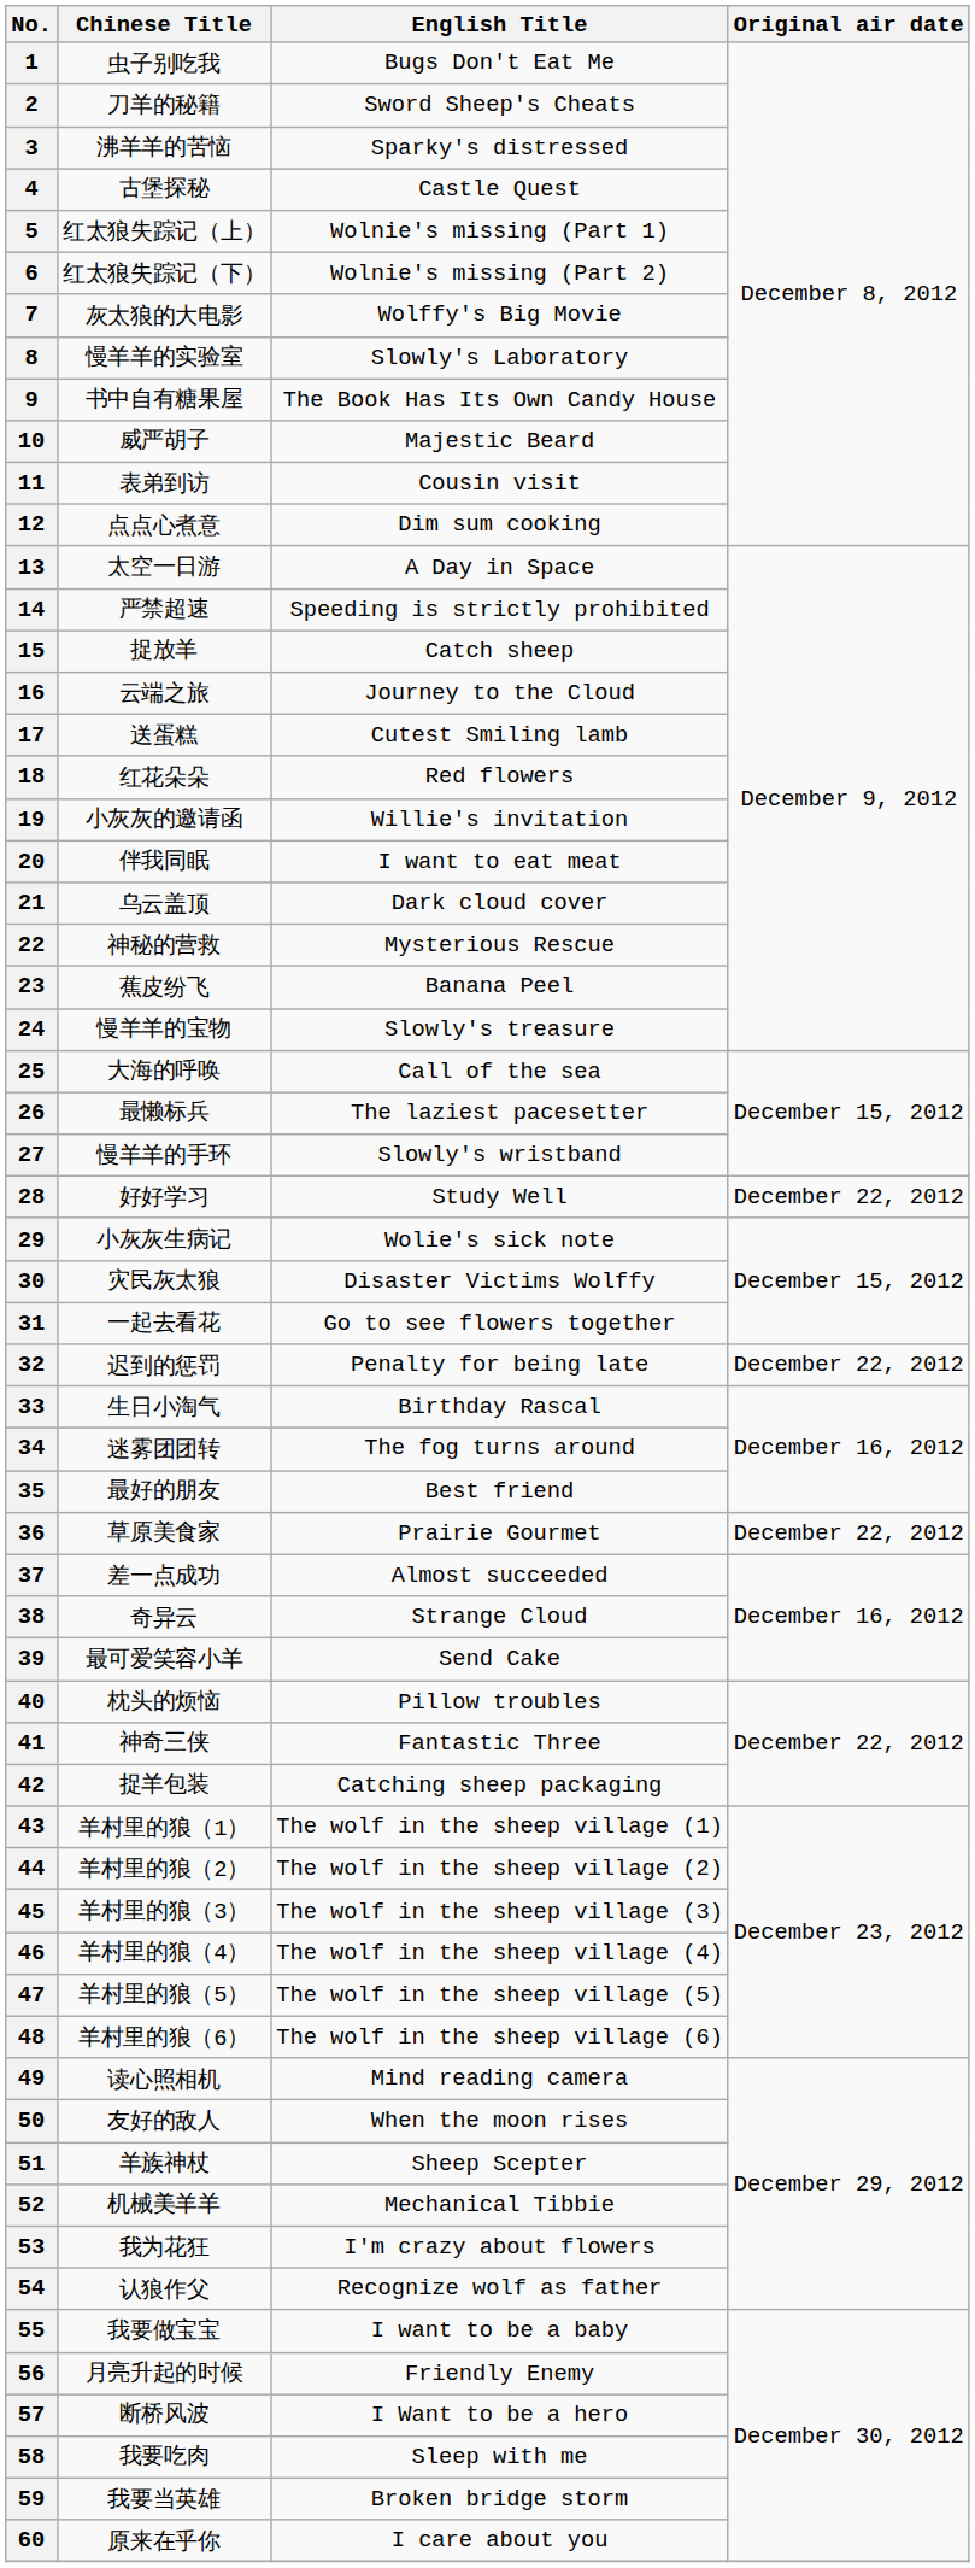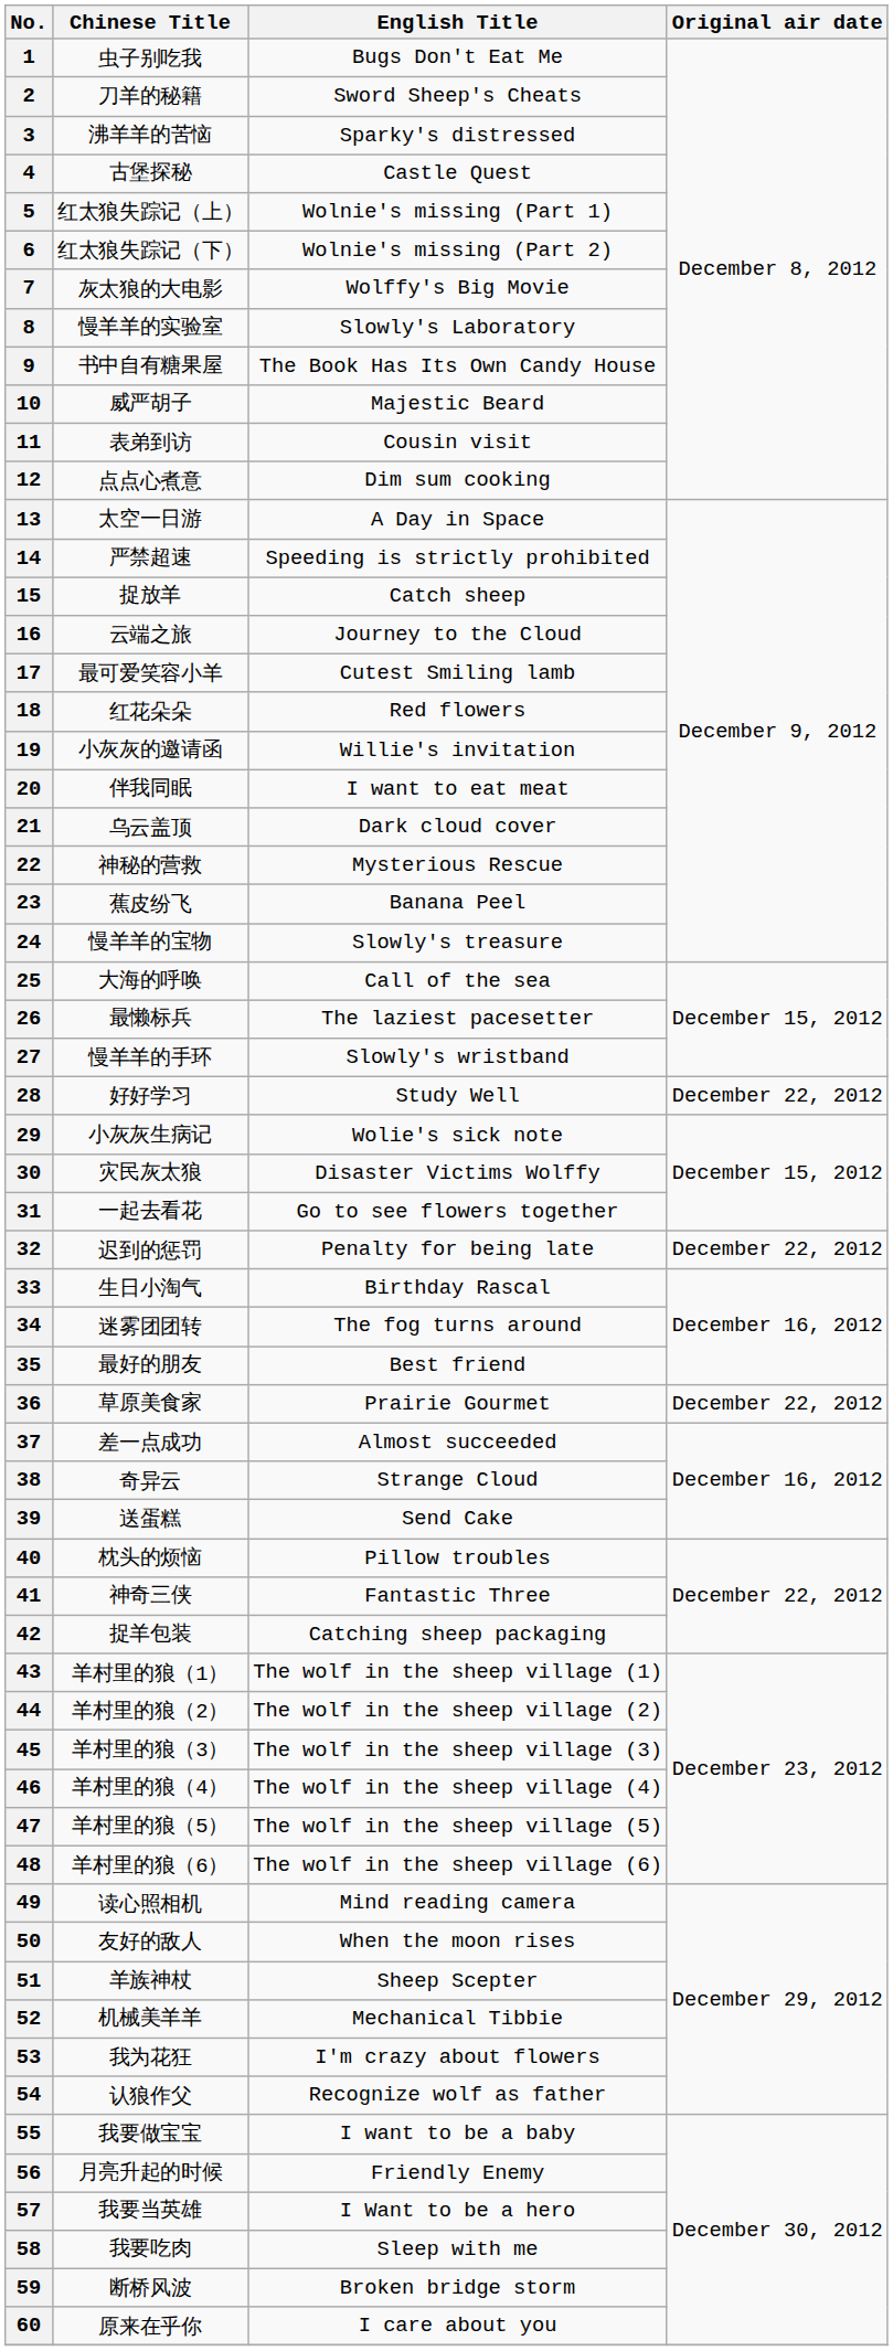17 | Chinese Title: 送蛋糕 -> 最可爱笑容小羊
39 | Chinese Title: 最可爱笑容小羊 -> 送蛋糕
57 | Chinese Title: 断桥风波 -> 我要当英雄
59 | Chinese Title: 我要当英雄 -> 断桥风波
